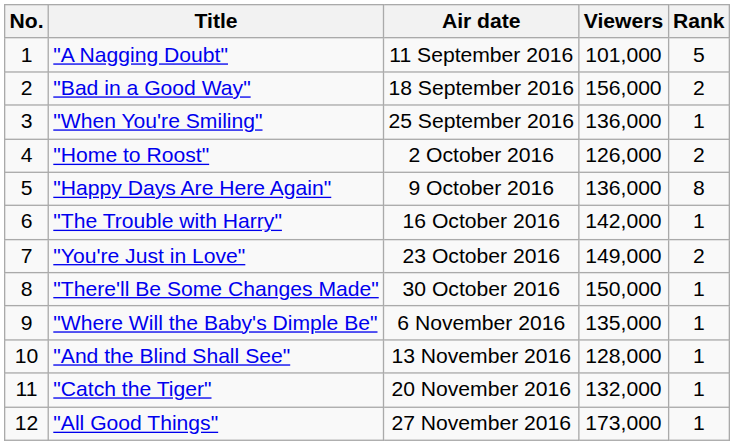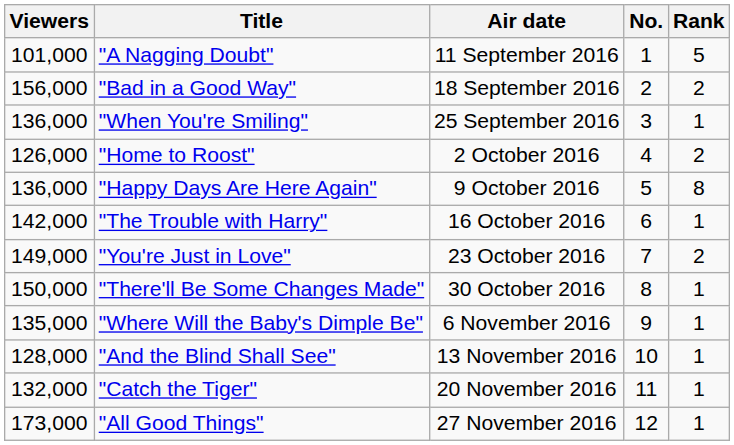columns swapped: No. <-> Viewers
